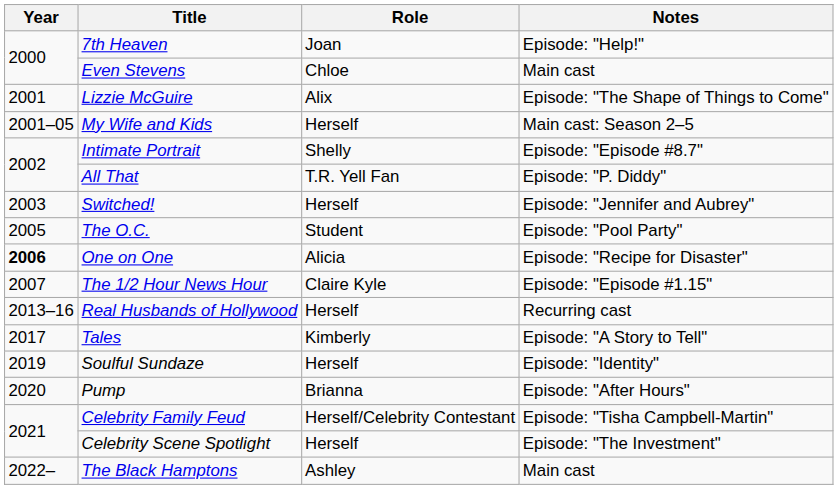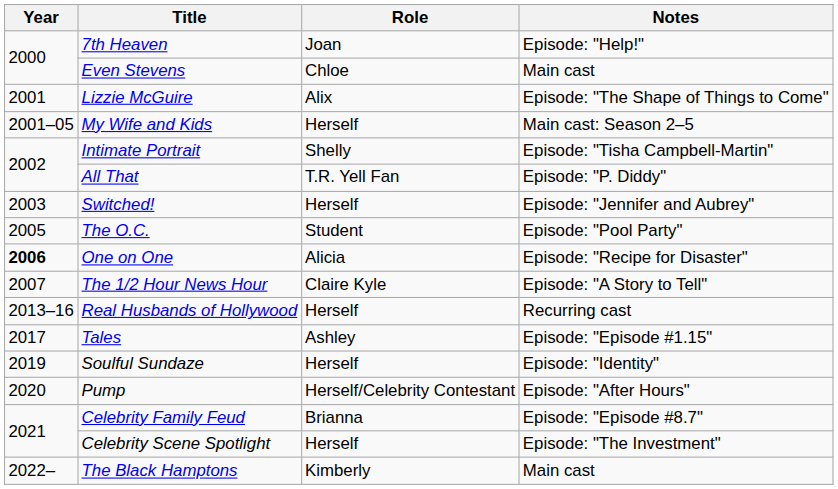Intimate Portrait | Notes: Episode: "Episode #8.7" -> Episode: "Tisha Campbell-Martin"
The 1/2 Hour News Hour | Notes: Episode: "Episode #1.15" -> Episode: "A Story to Tell"
Tales | Role: Kimberly -> Ashley
Tales | Notes: Episode: "A Story to Tell" -> Episode: "Episode #1.15"
Pump | Role: Brianna -> Herself/Celebrity Contestant
Celebrity Family Feud | Role: Herself/Celebrity Contestant -> Brianna
Celebrity Family Feud | Notes: Episode: "Tisha Campbell-Martin" -> Episode: "Episode #8.7"
The Black Hamptons | Role: Ashley -> Kimberly
